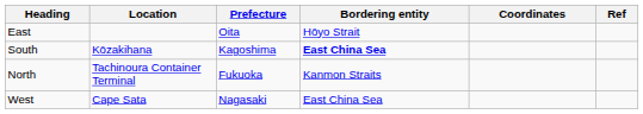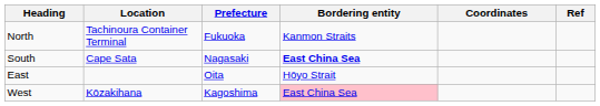rows swapped: North <-> East
South | Location: Kōzakihana -> Cape Sata
South | Prefecture: Kagoshima -> Nagasaki
West | Location: Cape Sata -> Kōzakihana
West | Prefecture: Nagasaki -> Kagoshima
West | Bordering entity: no background -> pink background
